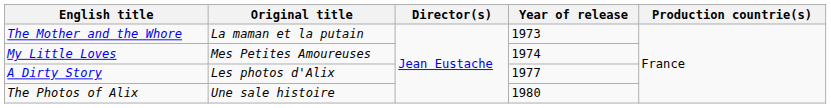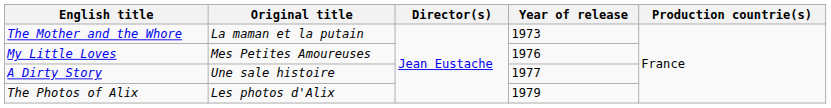My Little Loves | Year of release: 1974 -> 1976
A Dirty Story | Original title: Les photos d'Alix -> Une sale histoire
The Photos of Alix | Original title: Une sale histoire -> Les photos d'Alix
The Photos of Alix | Year of release: 1980 -> 1979
